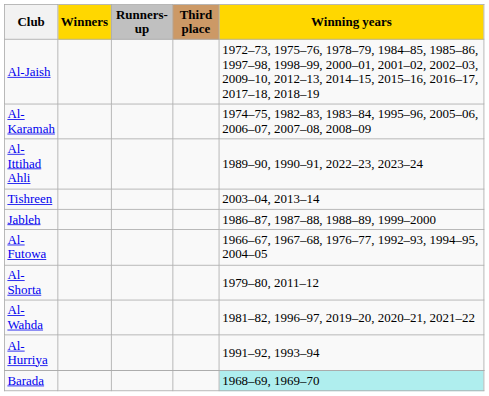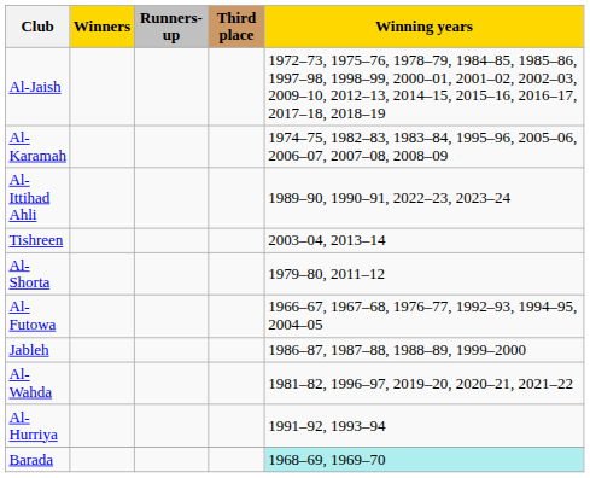rows swapped: Jableh <-> Al-Shorta
